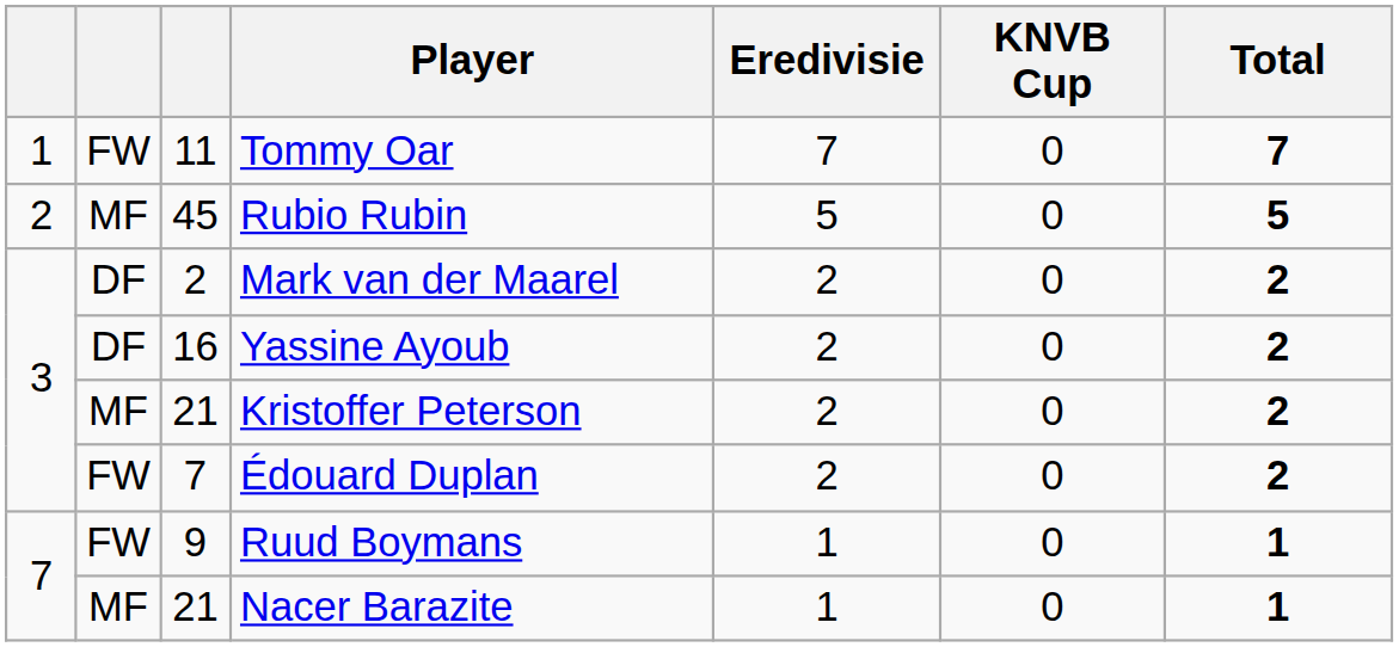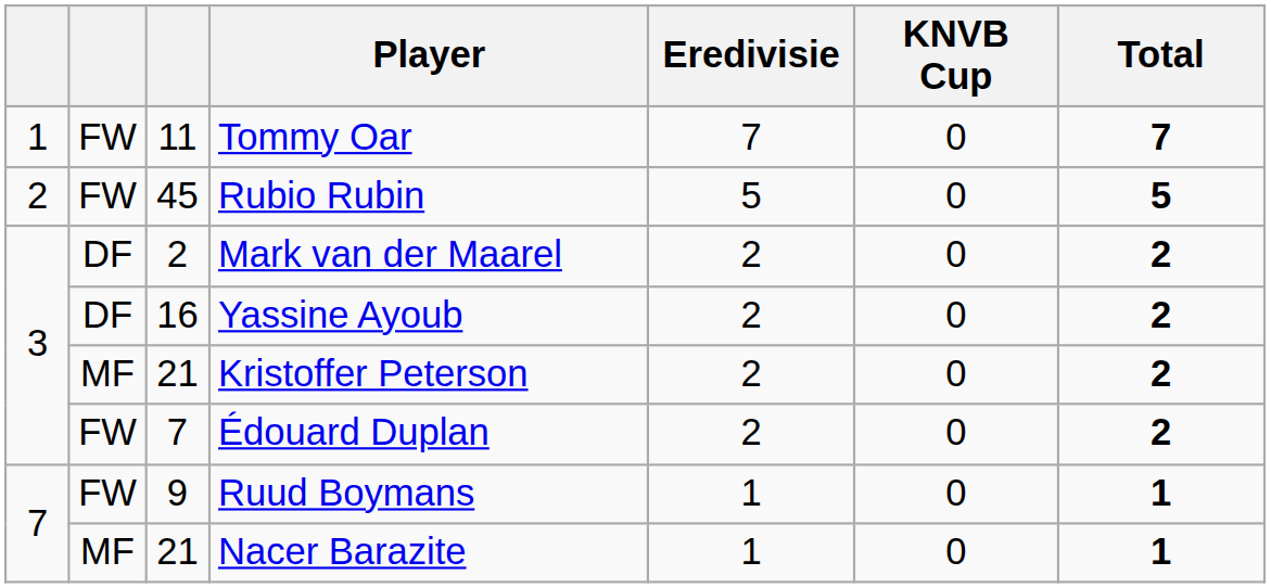Rubio Rubin | column 2: MF -> FW
